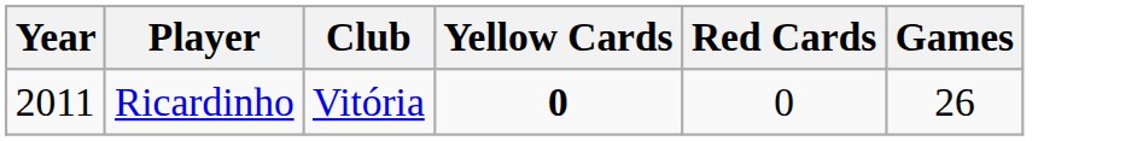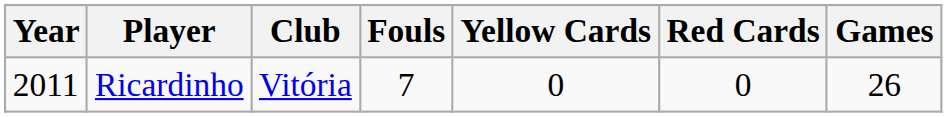+ column: Fouls | 7
Ricardinho | Yellow Cards: bold -> normal
